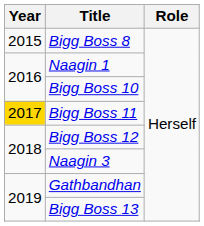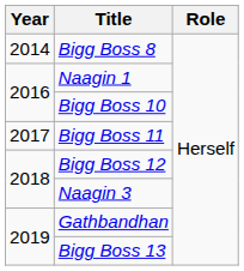Bigg Boss 8 | Year: 2015 -> 2014
Bigg Boss 11 | Year: gold background -> no background
